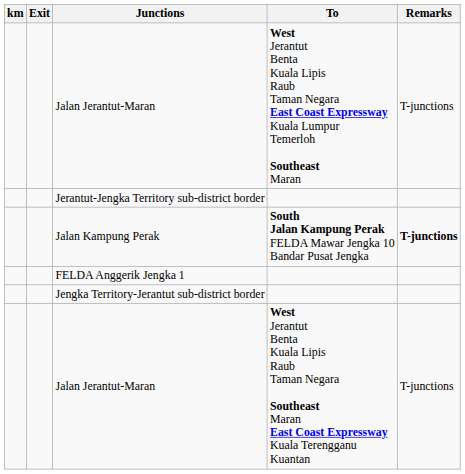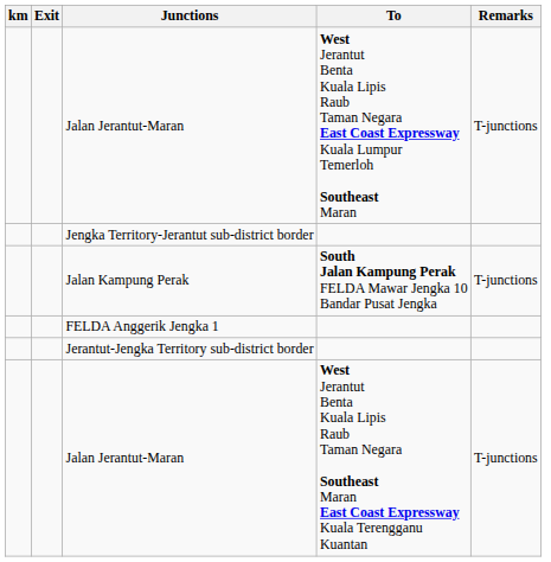rows swapped: Jerantut-Jengka Territory sub-district border <-> Jengka Territory-Jerantut sub-district border
Jalan Kampung Perak | Remarks: bold -> normal
